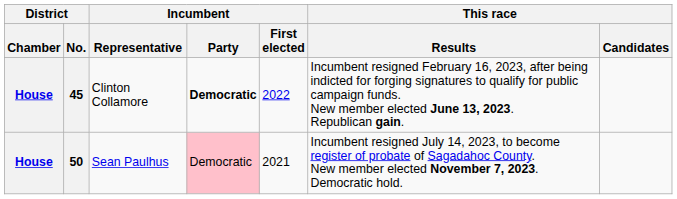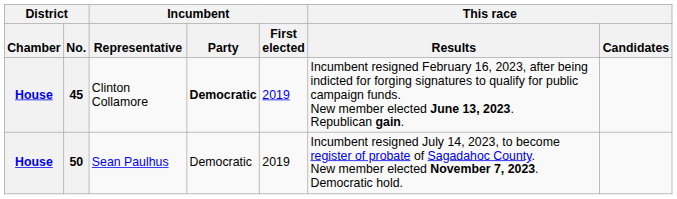45 | Incumbent / First elected: 2022 -> 2019
50 | Incumbent / Party: pink background -> no background
50 | Incumbent / First elected: 2021 -> 2019
